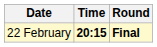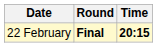columns swapped: Time <-> Round
